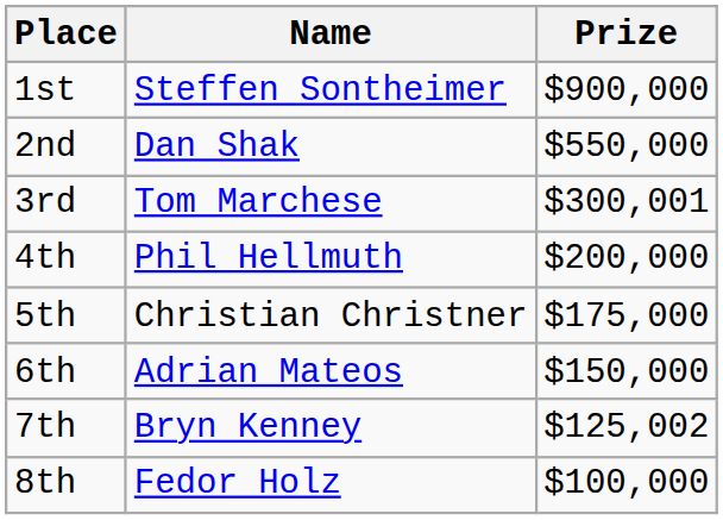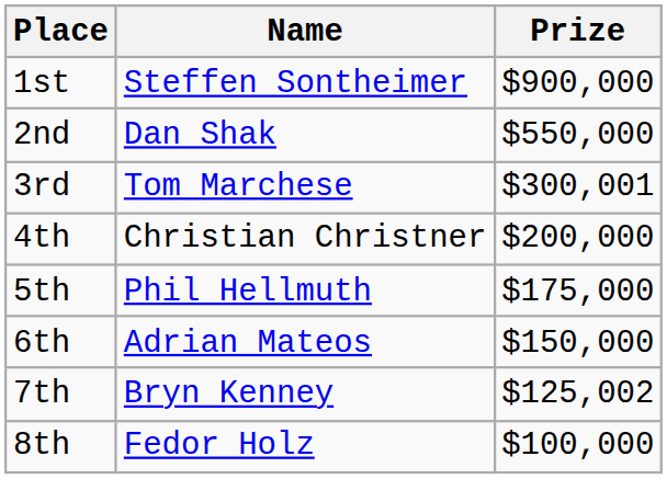4th | Name: Phil Hellmuth -> Christian Christner
5th | Name: Christian Christner -> Phil Hellmuth
